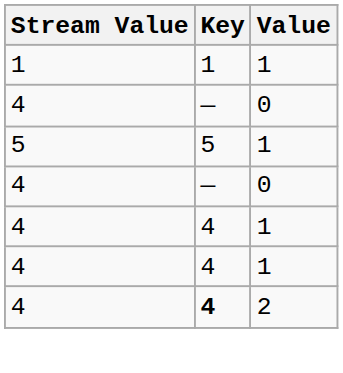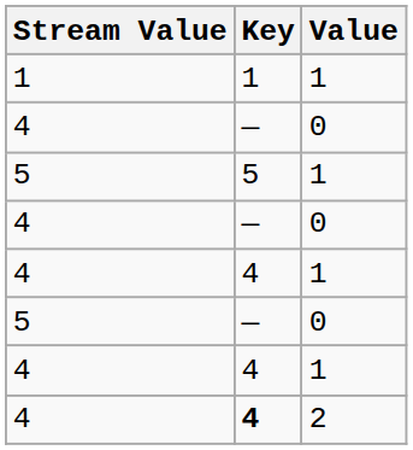+ row: 5 | — | 0
